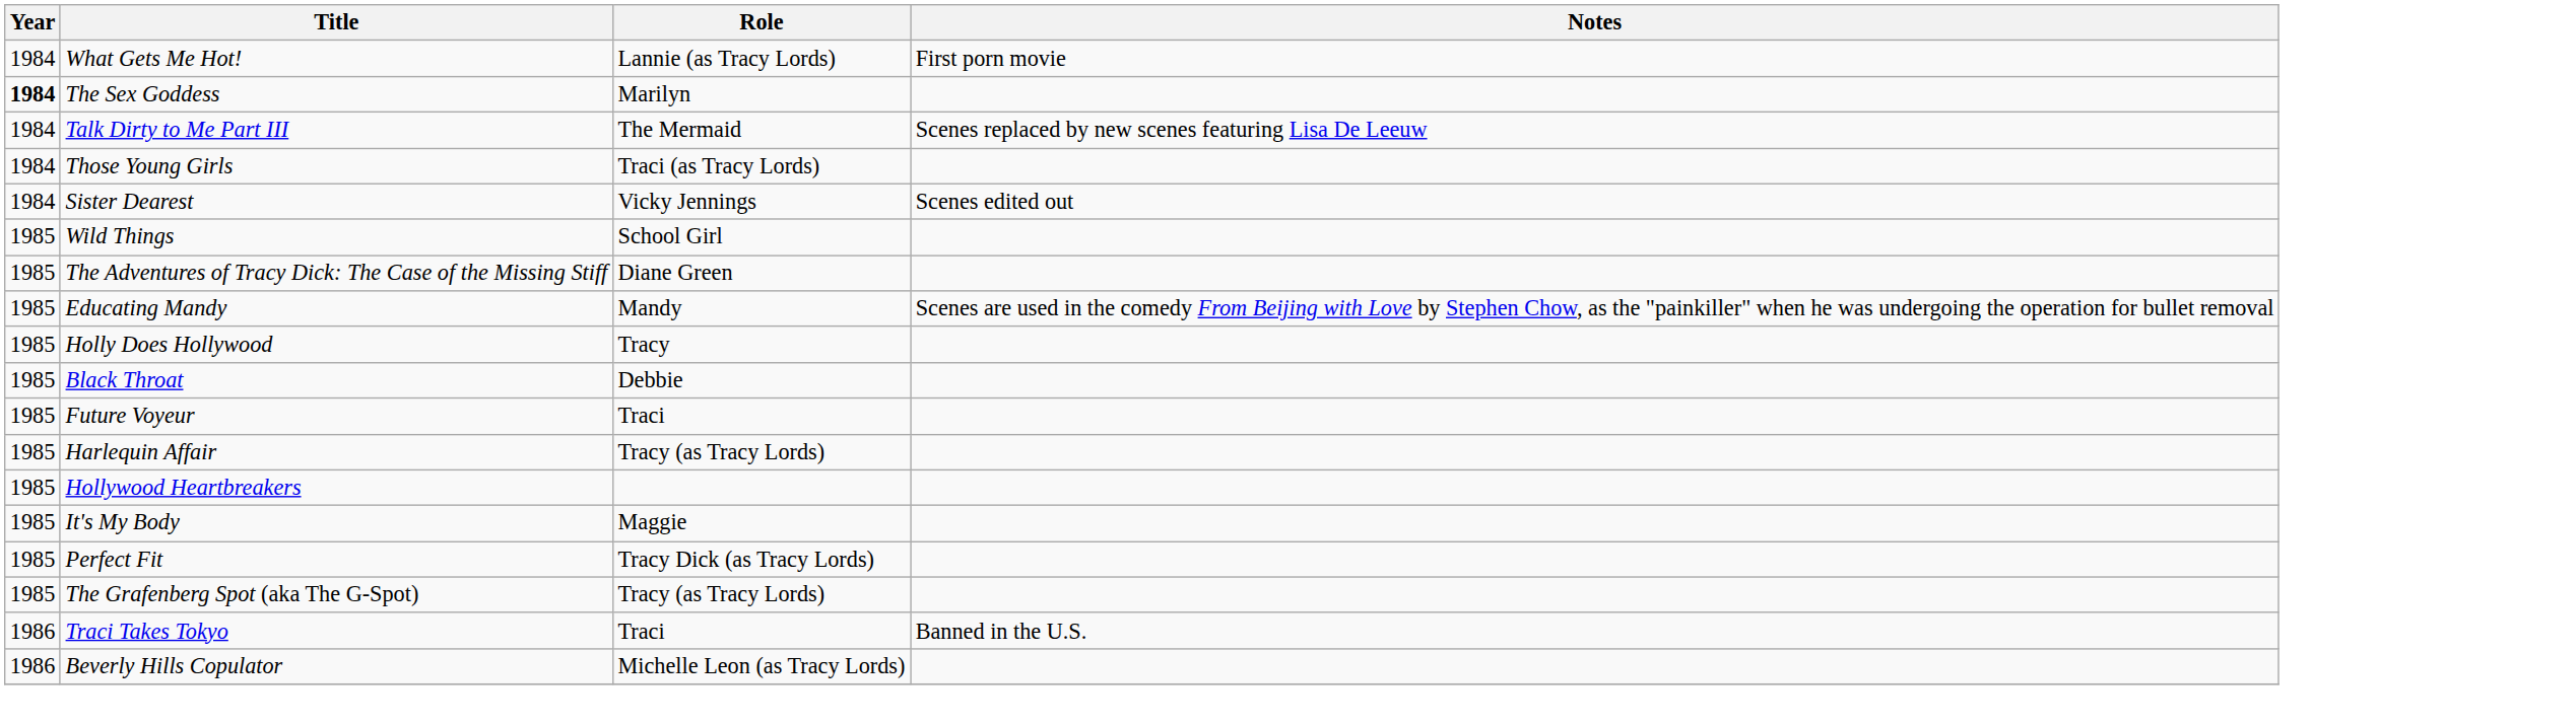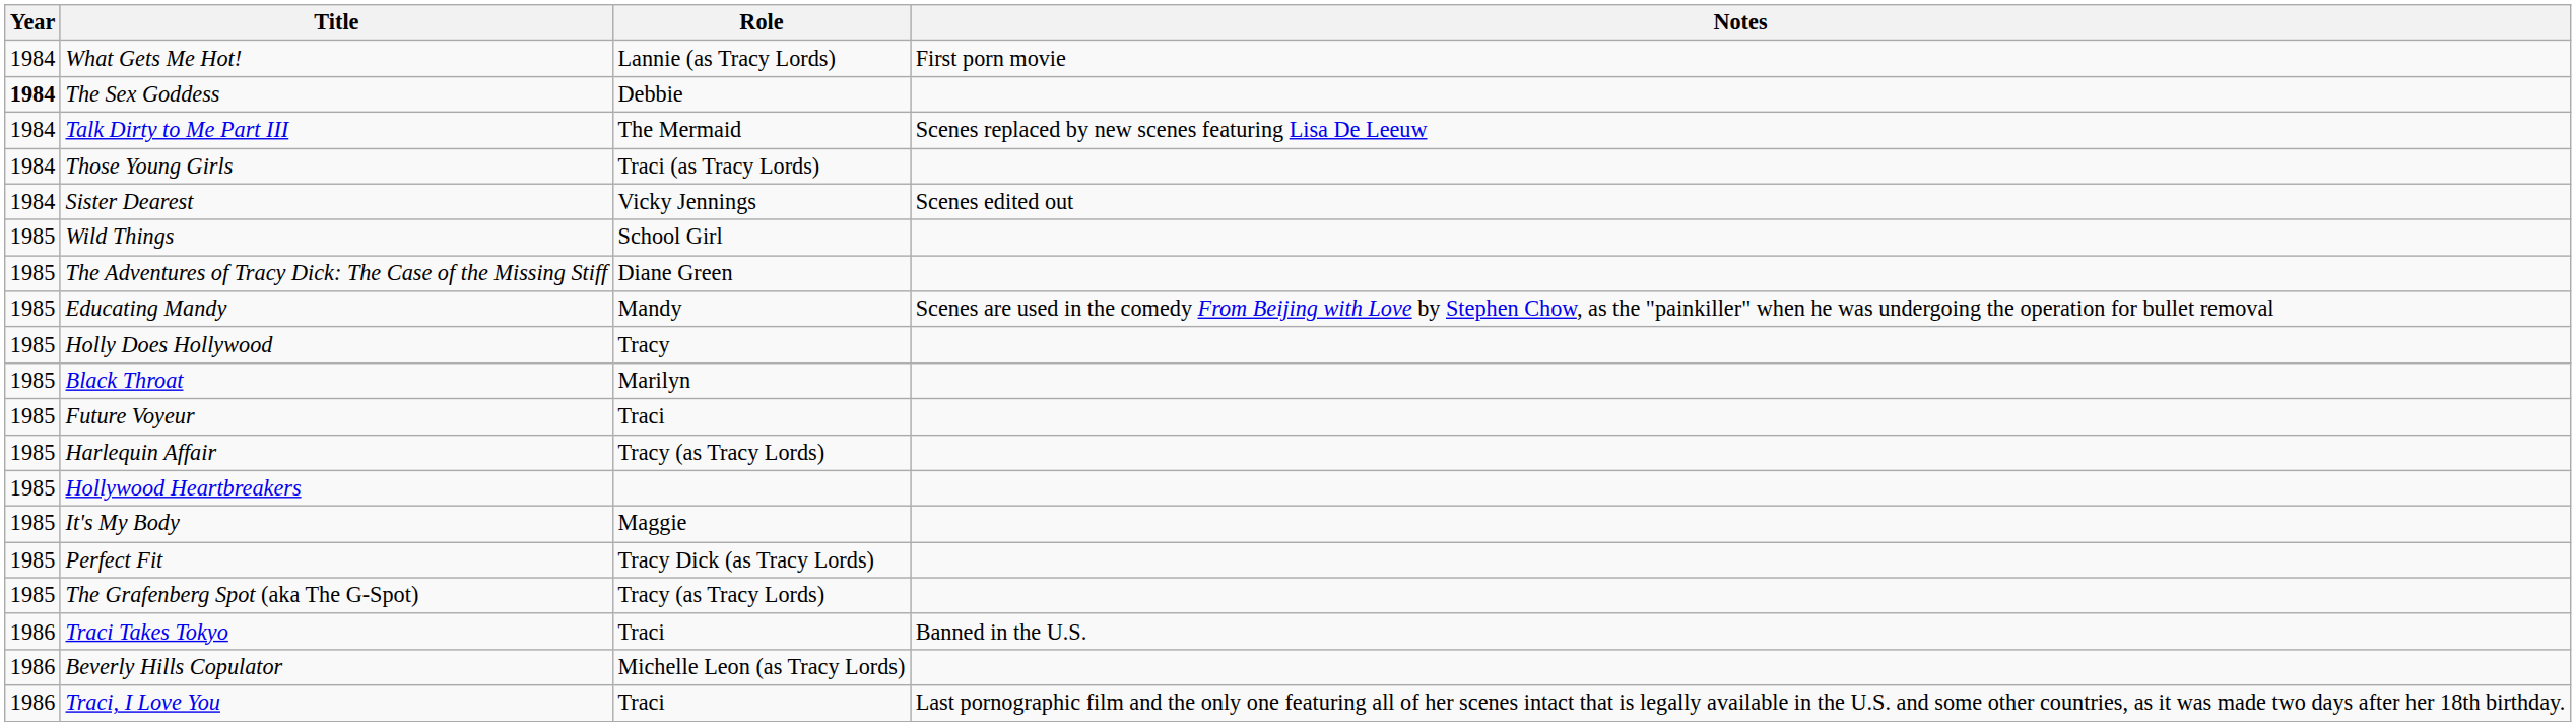The Sex Goddess | Role: Marilyn -> Debbie
Black Throat | Role: Debbie -> Marilyn
+ row: 1986 | Traci, I Love You | Traci | Last pornographic film and the only one featuring all of her scenes intact that is legally available in the U.S. and some other countries, as it was made two days after her 18th birthday.
